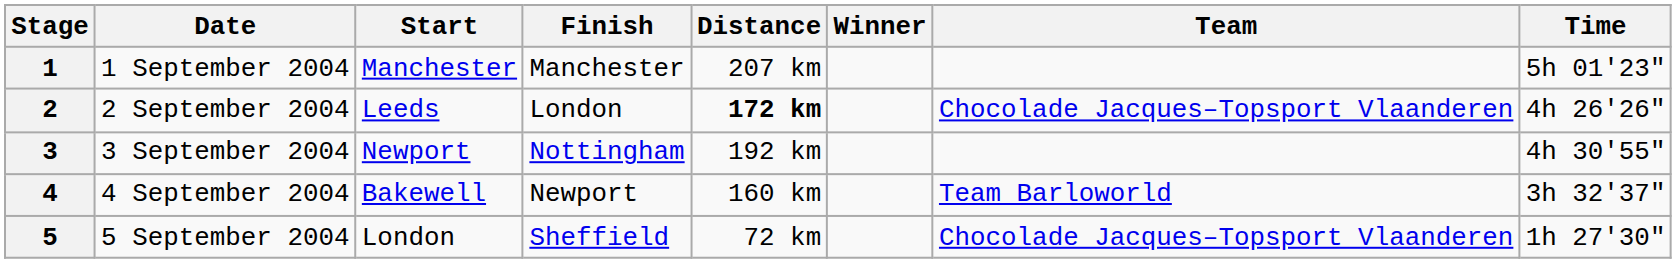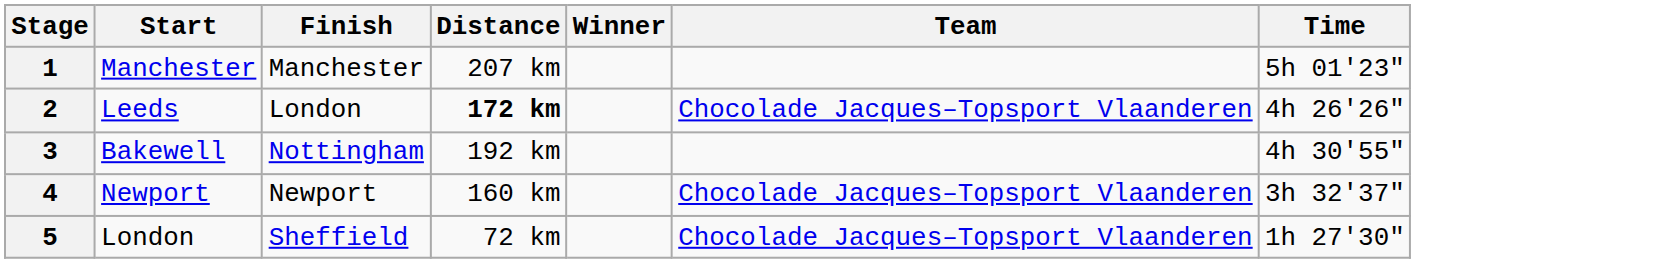- column: Date | 1 September 2004 | 2 September 2004 | 3 September 2004 | 4 September 2004 | 5 September 2004
3 | Start: Newport -> Bakewell
4 | Start: Bakewell -> Newport
4 | Team: Team Barloworld -> Chocolade Jacques–Topsport Vlaanderen
